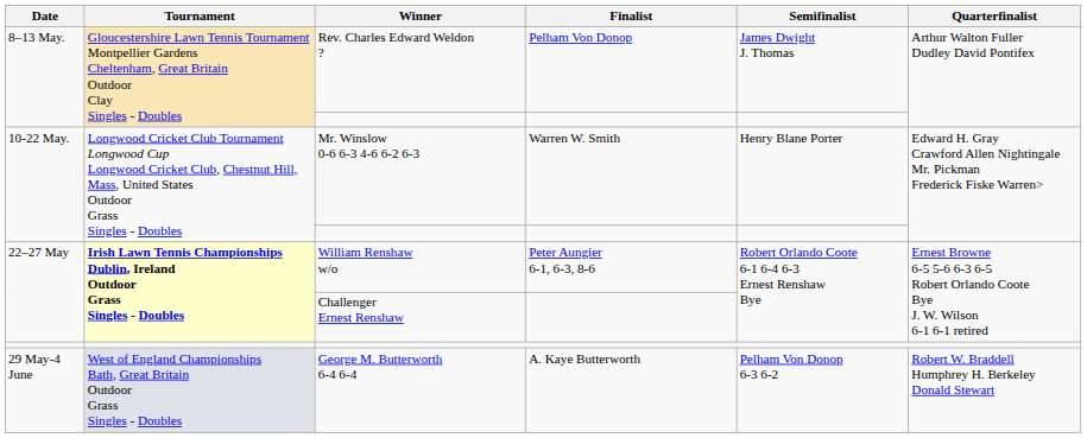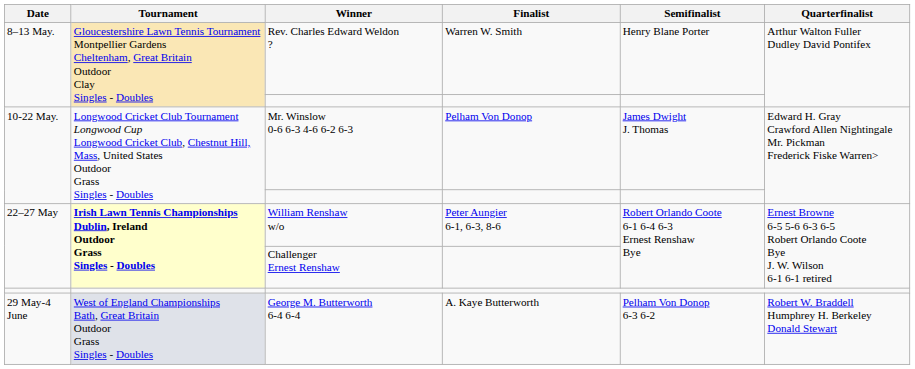Rev. Charles Edward Weldon ? | Finalist: Pelham Von Donop -> Warren W. Smith
Rev. Charles Edward Weldon ? | Semifinalist: James Dwight J. Thomas -> Henry Blane Porter
Mr. Winslow 0-6 6-3 4-6 6-2 6-3 | Finalist: Warren W. Smith -> Pelham Von Donop
Mr. Winslow 0-6 6-3 4-6 6-2 6-3 | Semifinalist: Henry Blane Porter -> James Dwight J. Thomas
